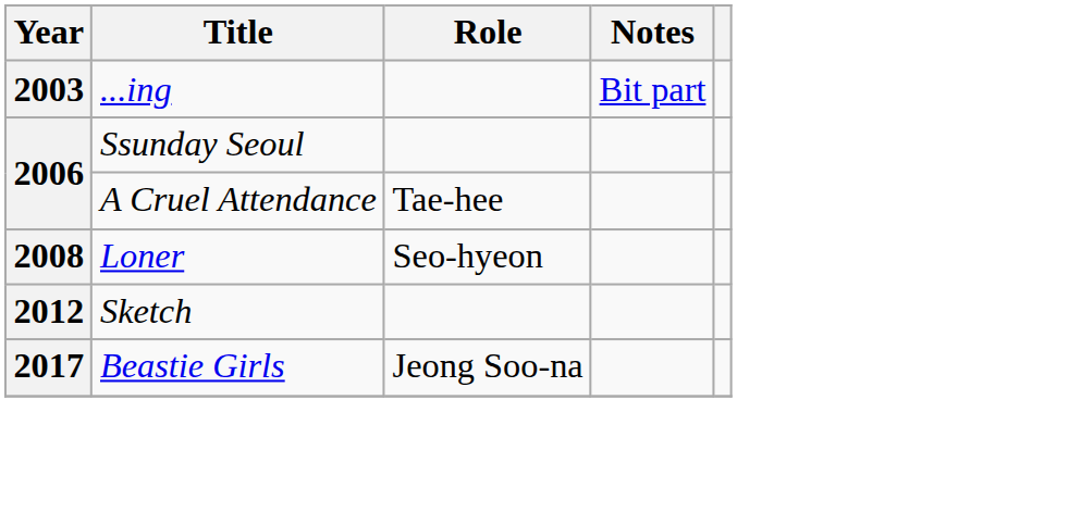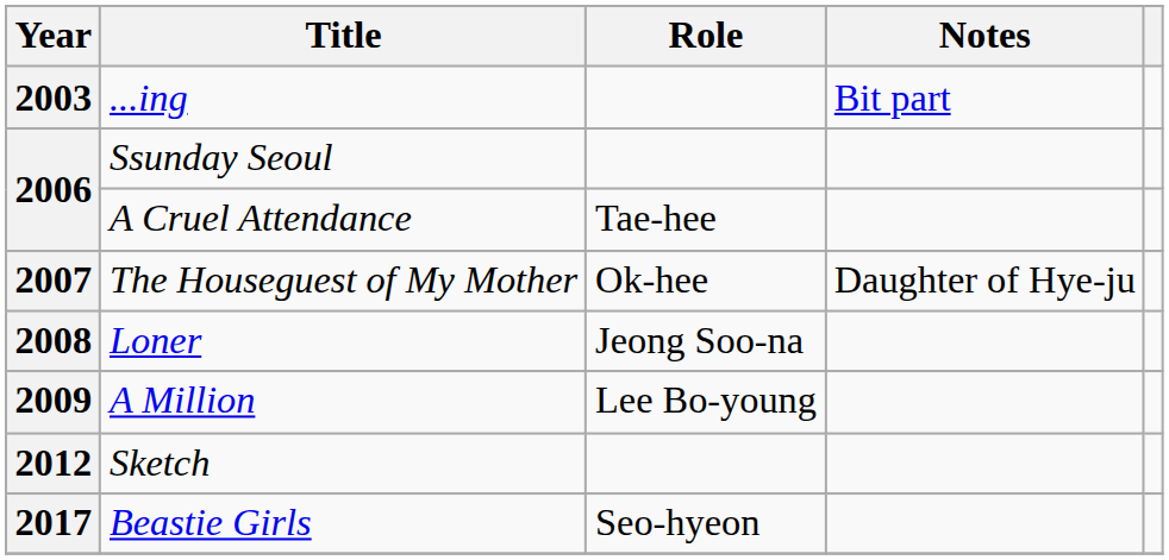+ row: 2007 | The Houseguest of My Mother | Ok-hee | Daughter of Hye-ju
Loner | Role: Seo-hyeon -> Jeong Soo-na
+ row: 2009 | A Million | Lee Bo-young
Beastie Girls | Role: Jeong Soo-na -> Seo-hyeon
